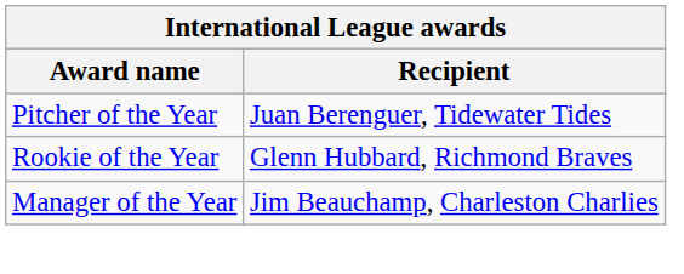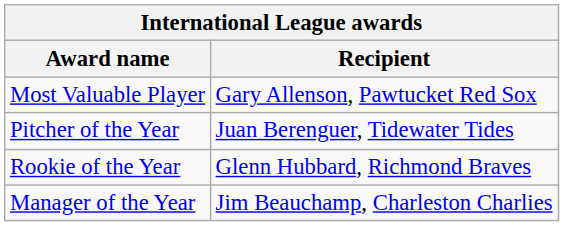+ row: Most Valuable Player | Gary Allenson, Pawtucket Red Sox
